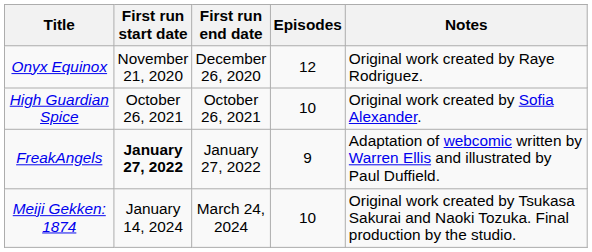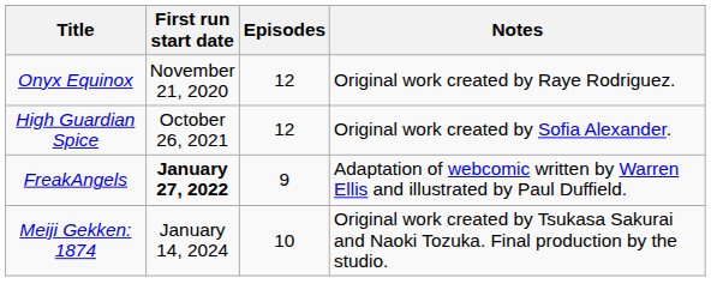- column: First run end date | December 26, 2020 | October 26, 2021 | January 27, 2022 | March 24, 2024
High Guardian Spice | Episodes: 10 -> 12
